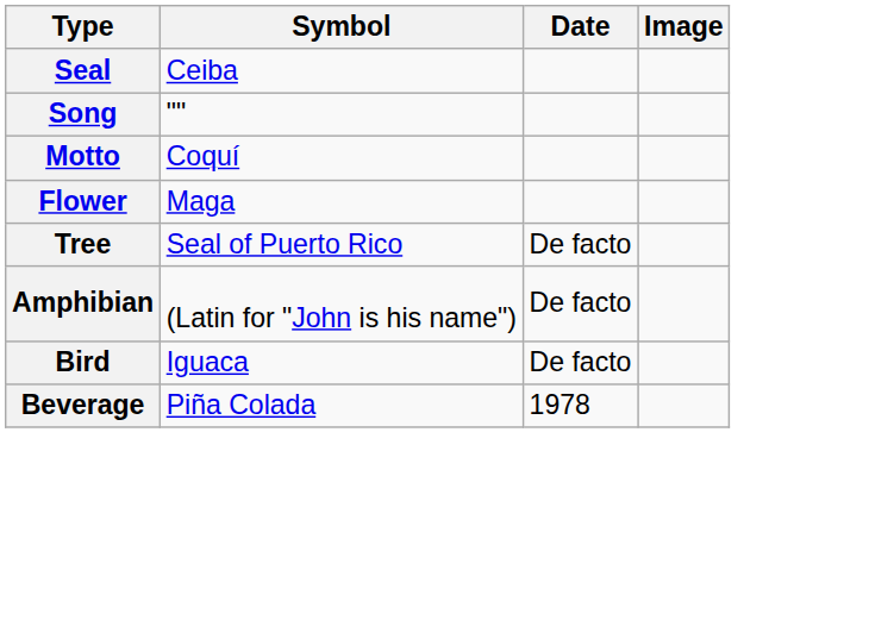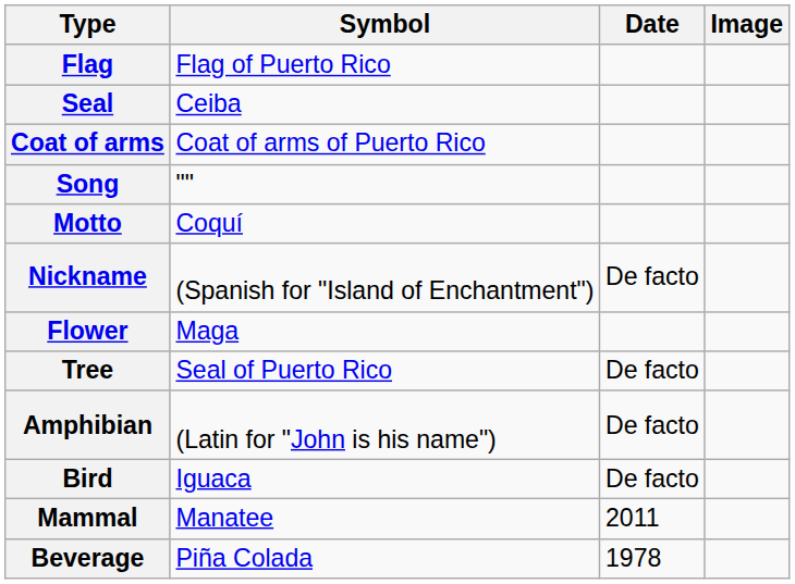+ row: Flag | Flag of Puerto Rico
+ row: Coat of arms | Coat of arms of Puerto Rico
+ row: Nickname | (Spanish for "Island of Enchantment") | De facto
+ row: Mammal | Manatee | 2011
